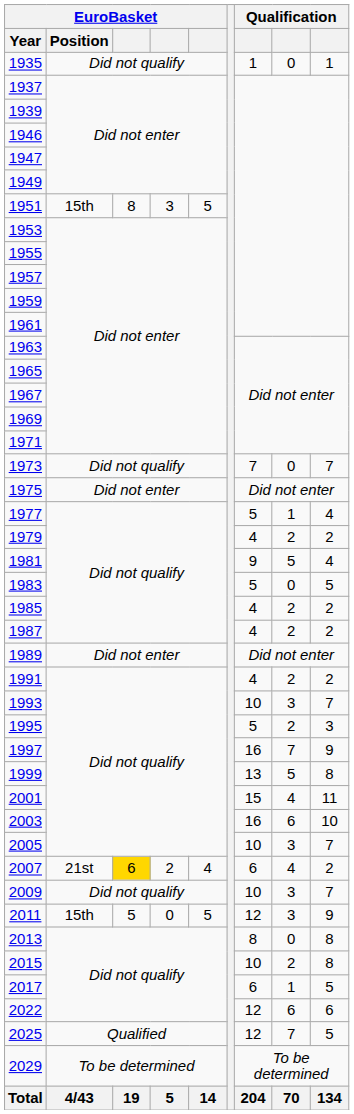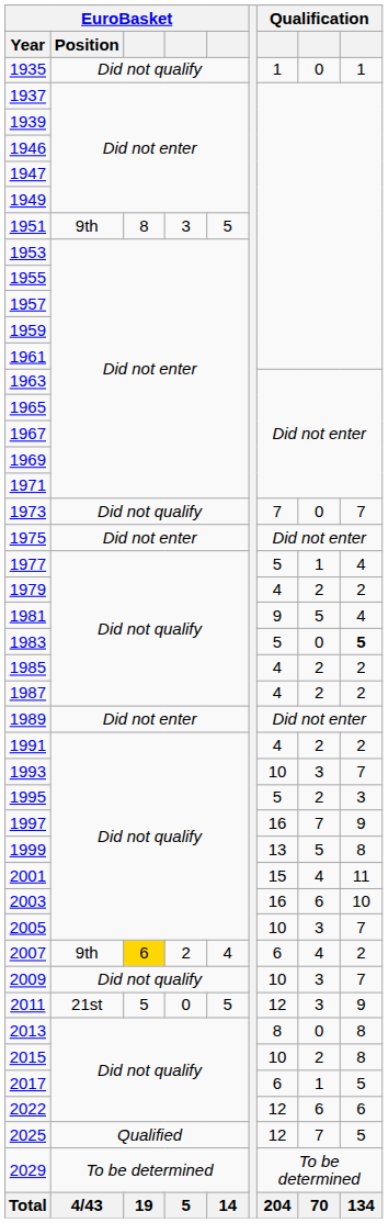1951 | EuroBasket / Position: 15th -> 9th
1983 | column 9: normal -> bold
2007 | EuroBasket / Position: 21st -> 9th
2011 | EuroBasket / Position: 15th -> 21st
